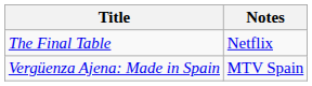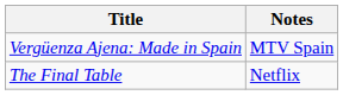rows swapped: Vergüenza Ajena: Made in Spain <-> The Final Table
